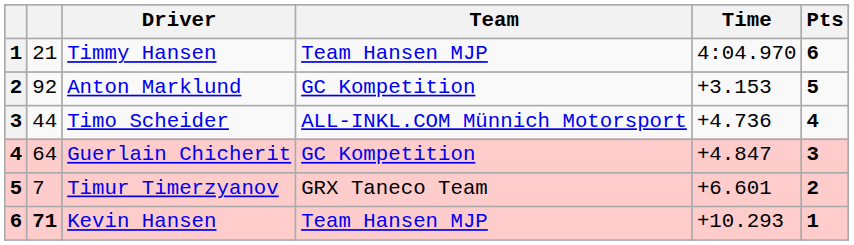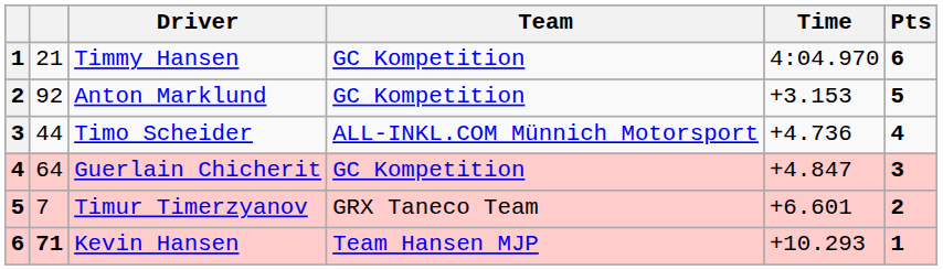Timmy Hansen | Team: Team Hansen MJP -> GC Kompetition
